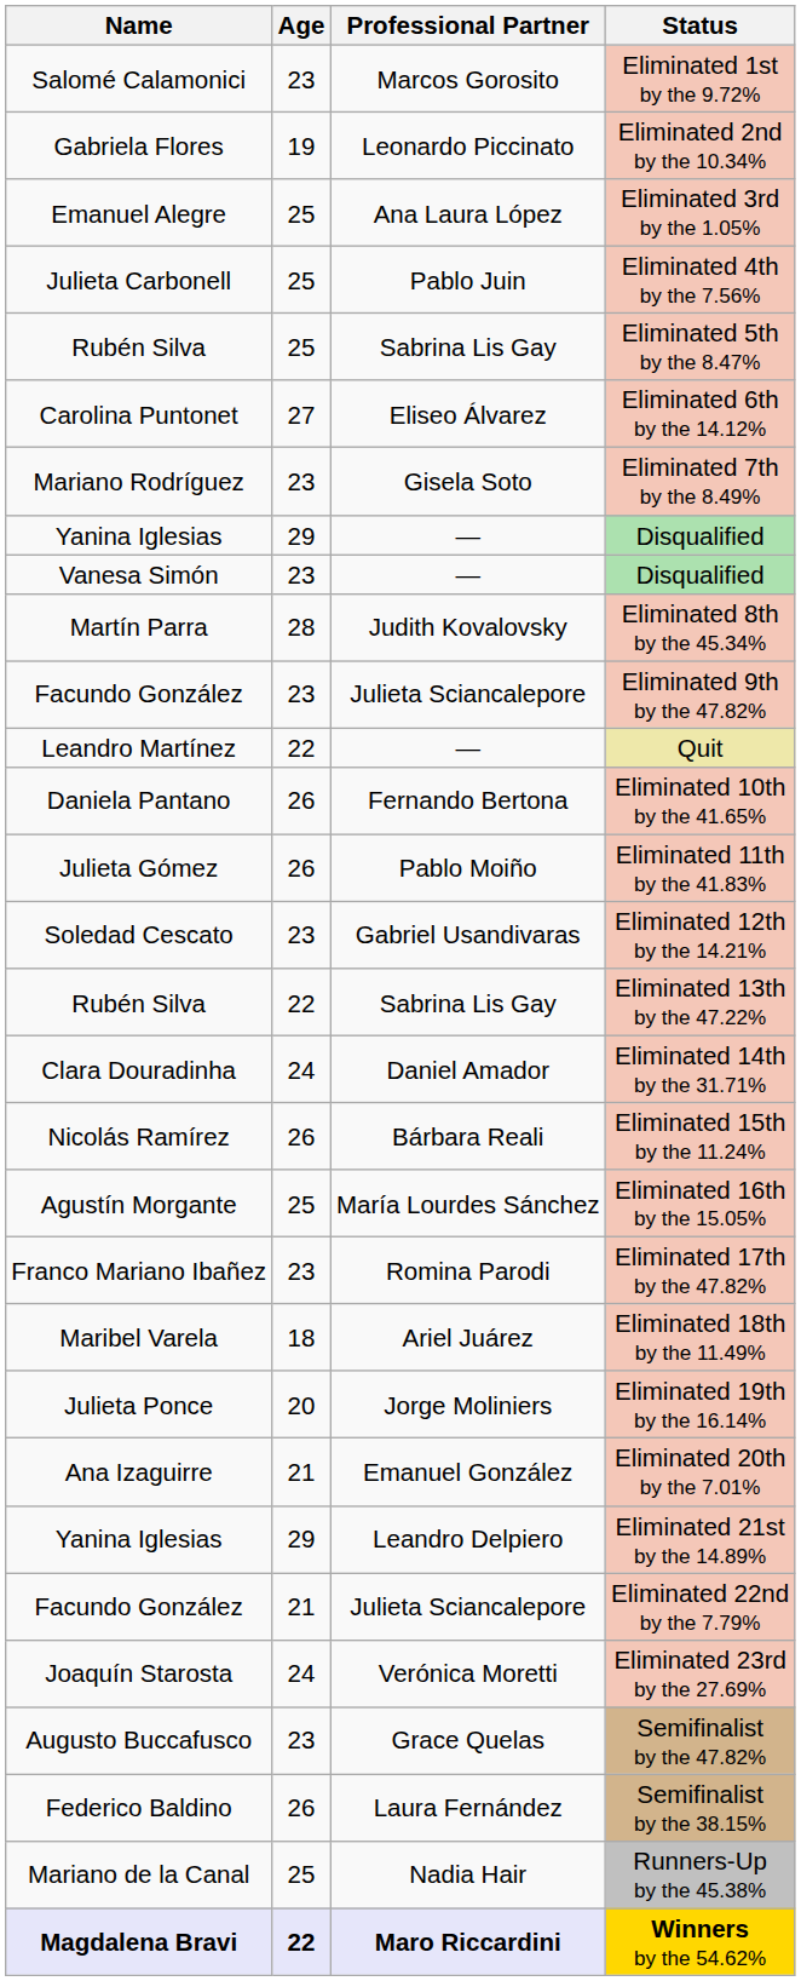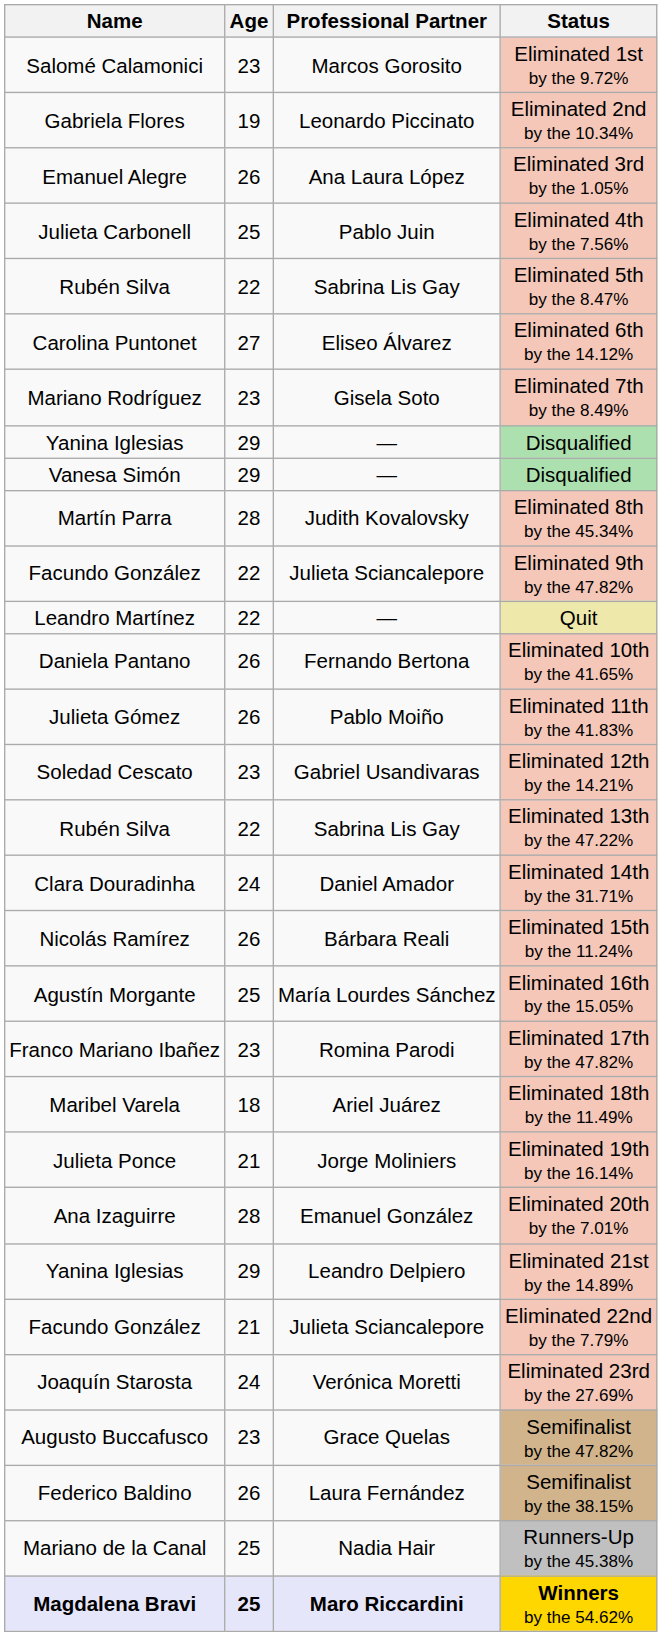Eliminated 3rd by the 1.05% | Age: 25 -> 26
Eliminated 5th by the 8.47% | Age: 25 -> 22
Vanesa Simón / Disqualified | Age: 23 -> 29
Eliminated 9th by the 47.82% | Age: 23 -> 22
Eliminated 19th by the 16.14% | Age: 20 -> 21
Eliminated 20th by the 7.01% | Age: 21 -> 28
Winners by the 54.62% | Age: 22 -> 25
